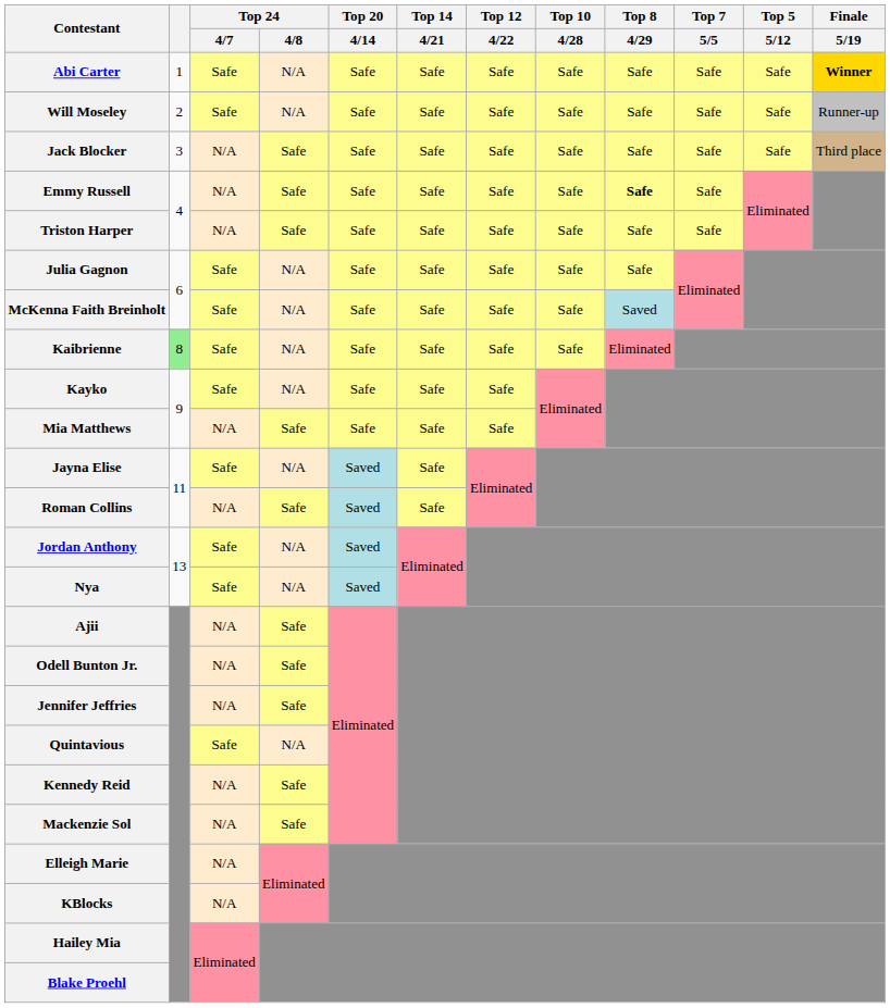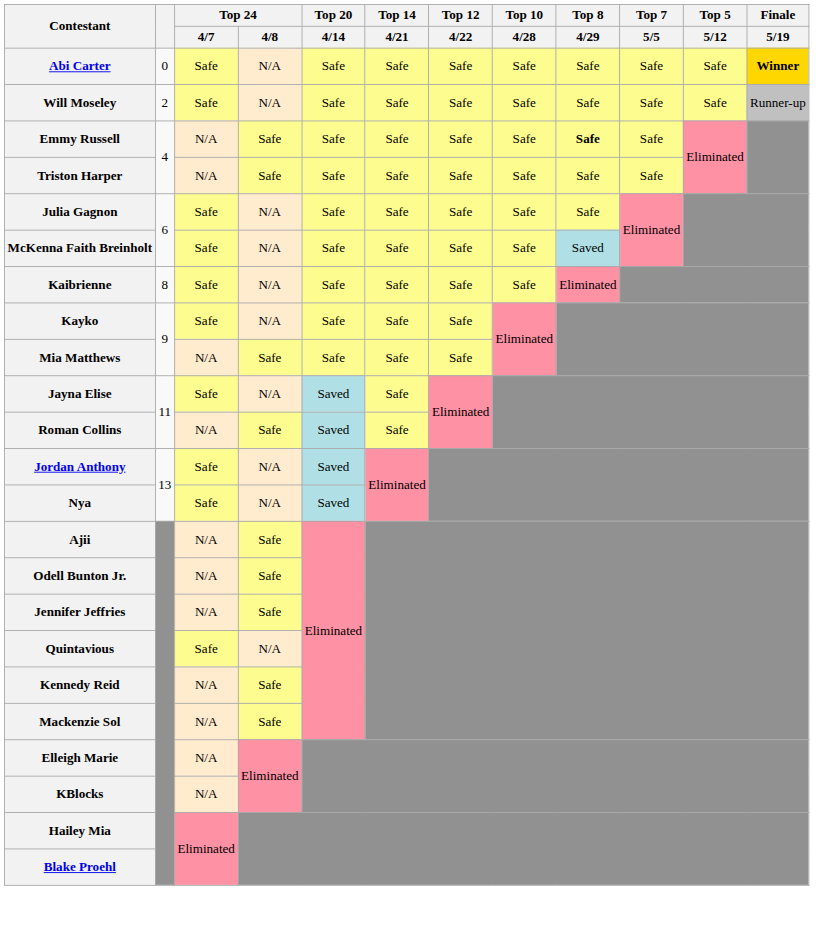Abi Carter | column 2: 1 -> 0
- row: Jack Blocker | 3 | N/A | Safe | Safe | Safe | Safe | Safe | Safe | Safe | Safe | Third place
Kaibrienne | column 2: lightgreen background -> no background
